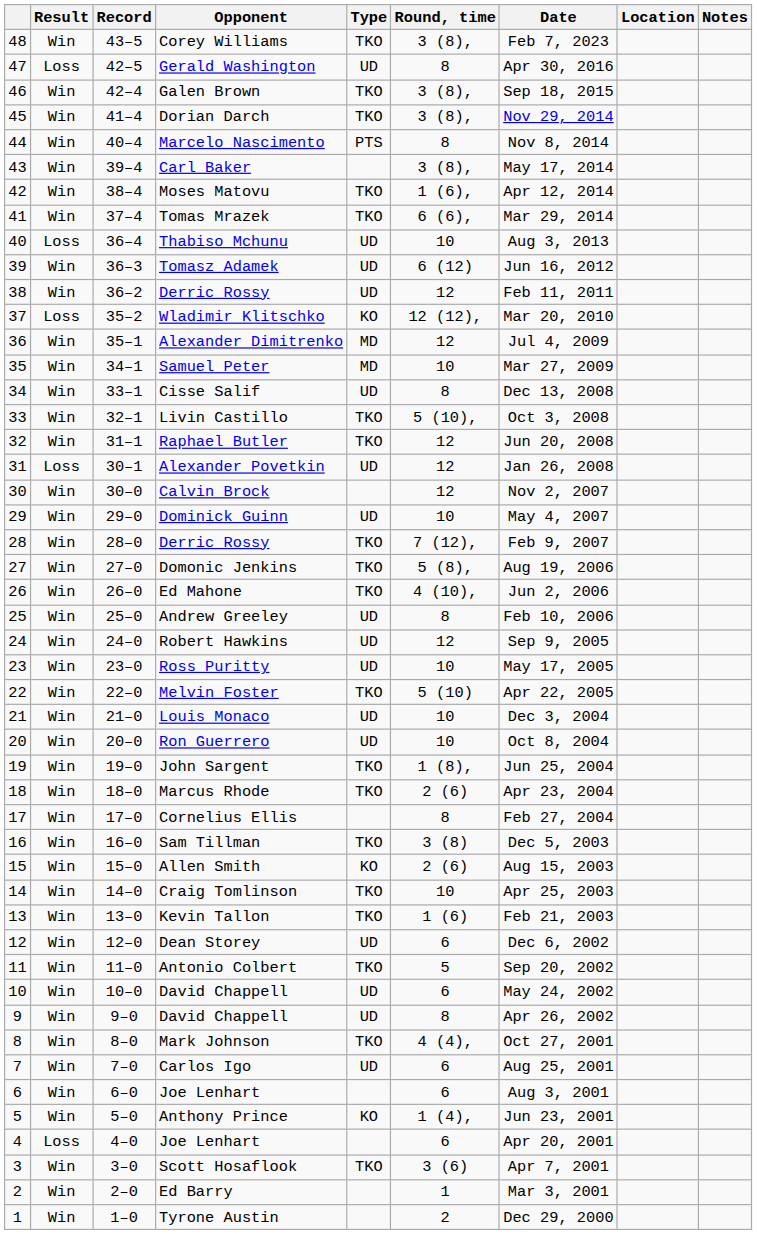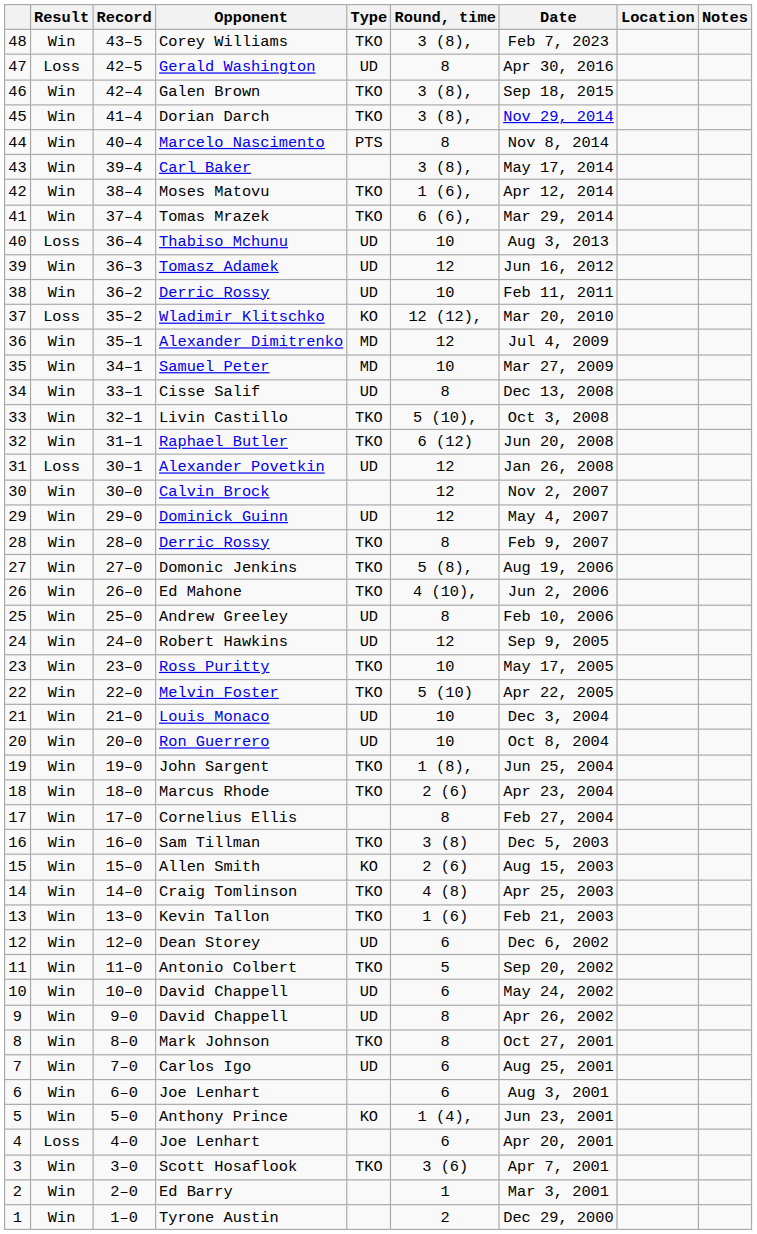Tomasz Adamek | Round, time: 6 (12) -> 12
38 / Derric Rossy | Round, time: 12 -> 10
Raphael Butler | Round, time: 12 -> 6 (12)
Dominick Guinn | Round, time: 10 -> 12
28 / Derric Rossy | Round, time: 7 (12), -> 8
Ross Puritty | Type: UD -> TKO
Craig Tomlinson | Round, time: 10 -> 4 (8)
Mark Johnson | Round, time: 4 (4), -> 8
